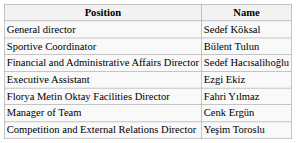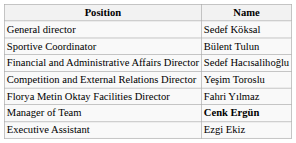rows swapped: Competition and External Relations Director <-> Executive Assistant
Manager of Team | Name: normal -> bold
